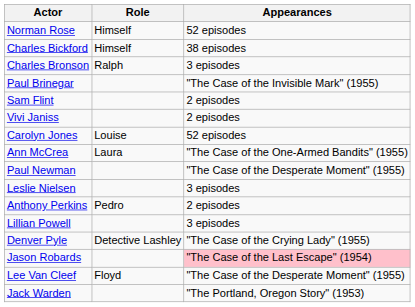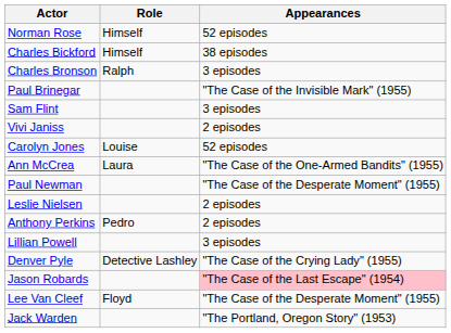Sam Flint | Appearances: 2 episodes -> 3 episodes
Leslie Nielsen | Appearances: 3 episodes -> 2 episodes
